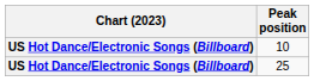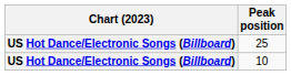rows swapped: 10 <-> 25
